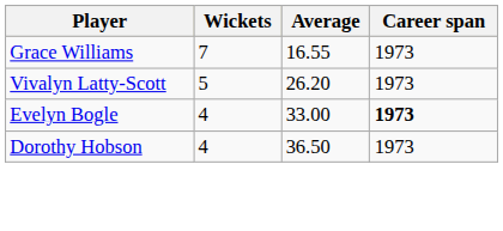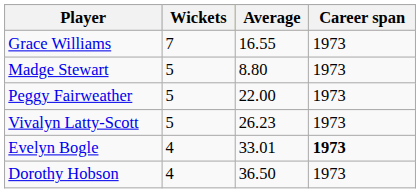+ row: Madge Stewart | 5 | 8.80 | 1973
+ row: Peggy Fairweather | 5 | 22.00 | 1973
Vivalyn Latty-Scott | Average: 26.20 -> 26.23
Evelyn Bogle | Average: 33.00 -> 33.01
